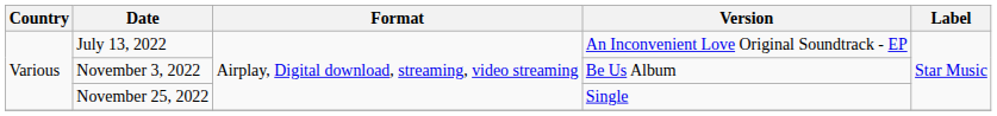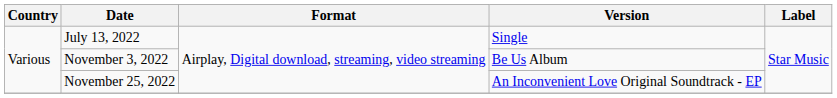July 13, 2022 | Version: An Inconvenient Love Original Soundtrack - EP -> Single
November 25, 2022 | Version: Single -> An Inconvenient Love Original Soundtrack - EP
